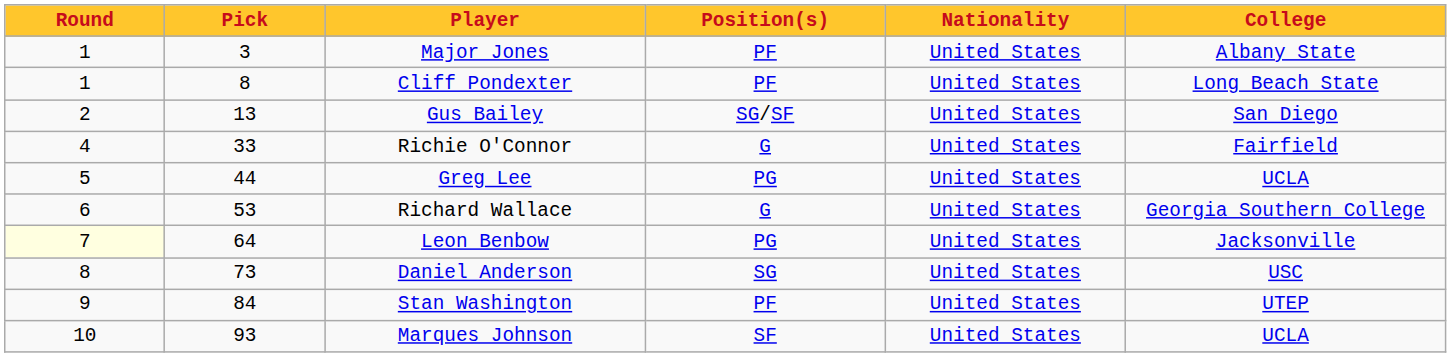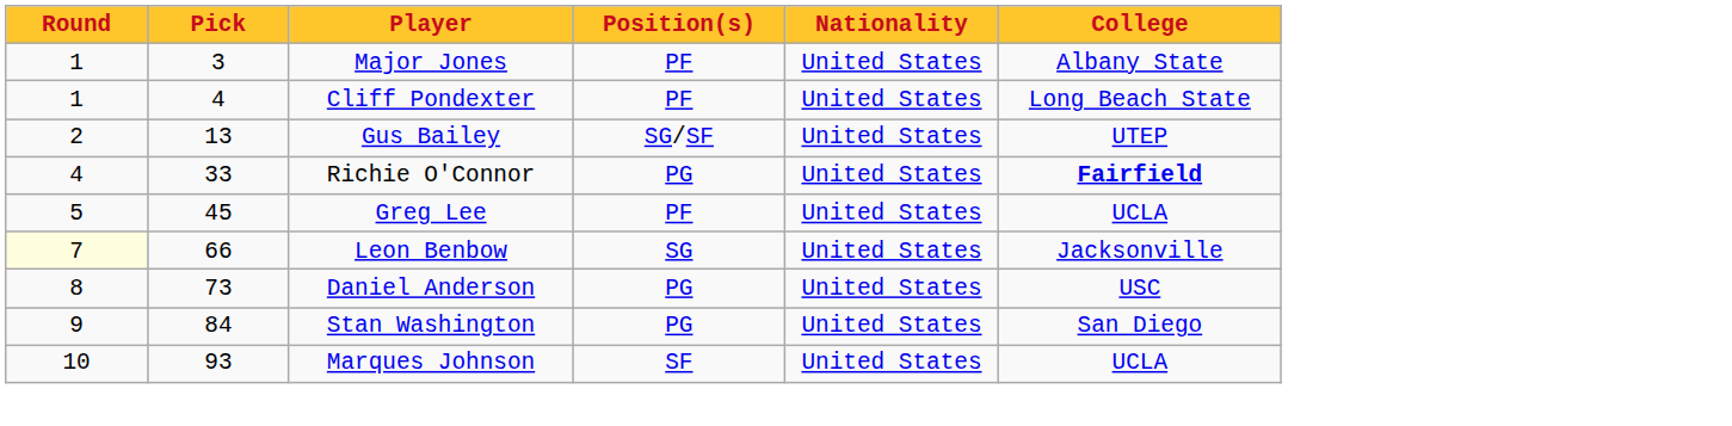Cliff Pondexter | Pick: 8 -> 4
Gus Bailey | College: San Diego -> UTEP
Richie O'Connor | Position(s): G -> PG
Richie O'Connor | College: normal -> bold
Greg Lee | Pick: 44 -> 45
Greg Lee | Position(s): PG -> PF
- row: 6 | 53 | Richard Wallace | G | United States | Georgia Southern College
Leon Benbow | Pick: 64 -> 66
Leon Benbow | Position(s): PG -> SG
Daniel Anderson | Position(s): SG -> PG
Stan Washington | Position(s): PF -> PG
Stan Washington | College: UTEP -> San Diego
